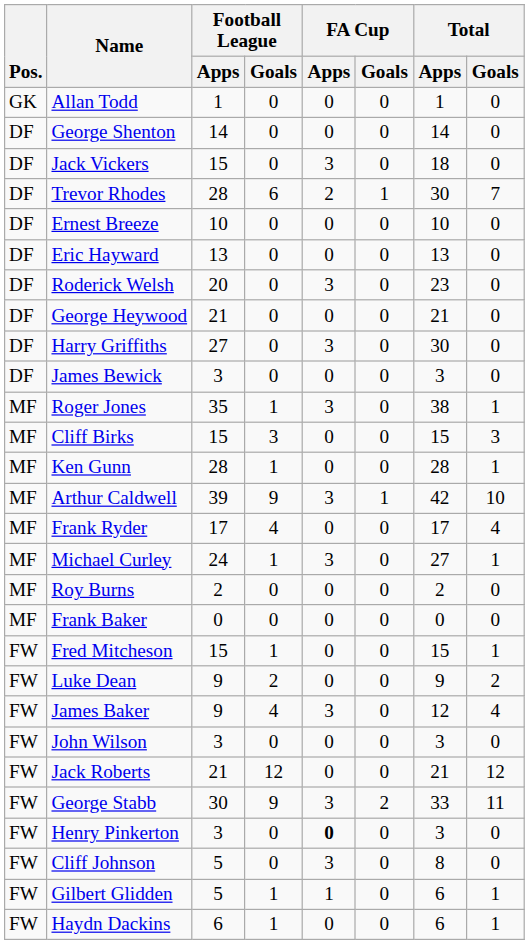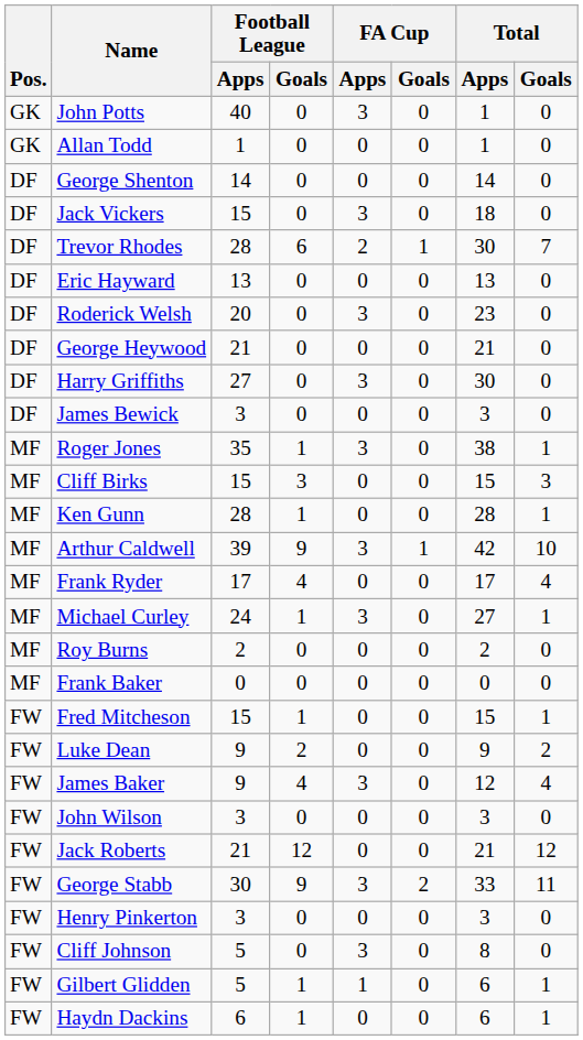+ row: GK | John Potts | 40 | 0 | 3 | 0 | 1 | 0
- row: DF | Ernest Breeze | 10 | 0 | 0 | 0 | 10 | 0
Henry Pinkerton | FA Cup / Apps: bold -> normal
